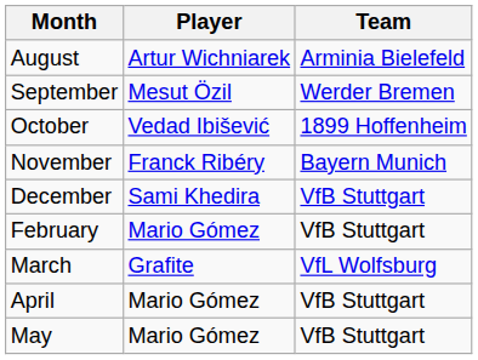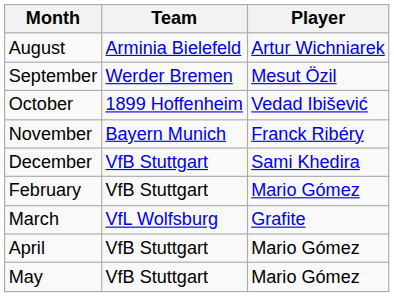columns swapped: Player <-> Team
